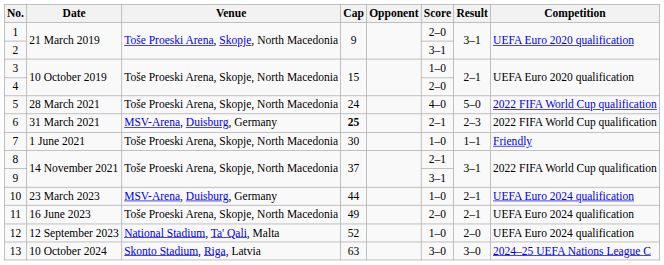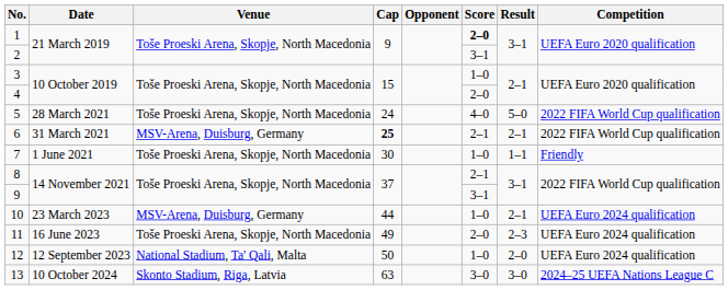1 | Score: normal -> bold
6 | Result: 2–3 -> 2–1
11 | Result: 2–1 -> 2–3
12 | Cap: 52 -> 50
